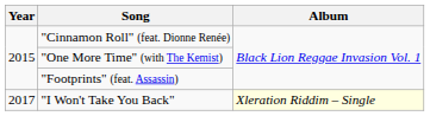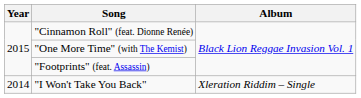"I Won't Take You Back" | Year: 2017 -> 2014
"I Won't Take You Back" | Album: lightyellow background -> no background
